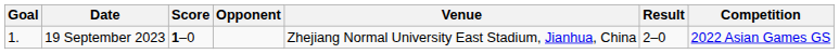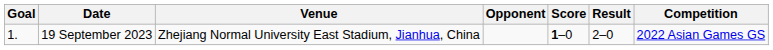columns swapped: Venue <-> Score
